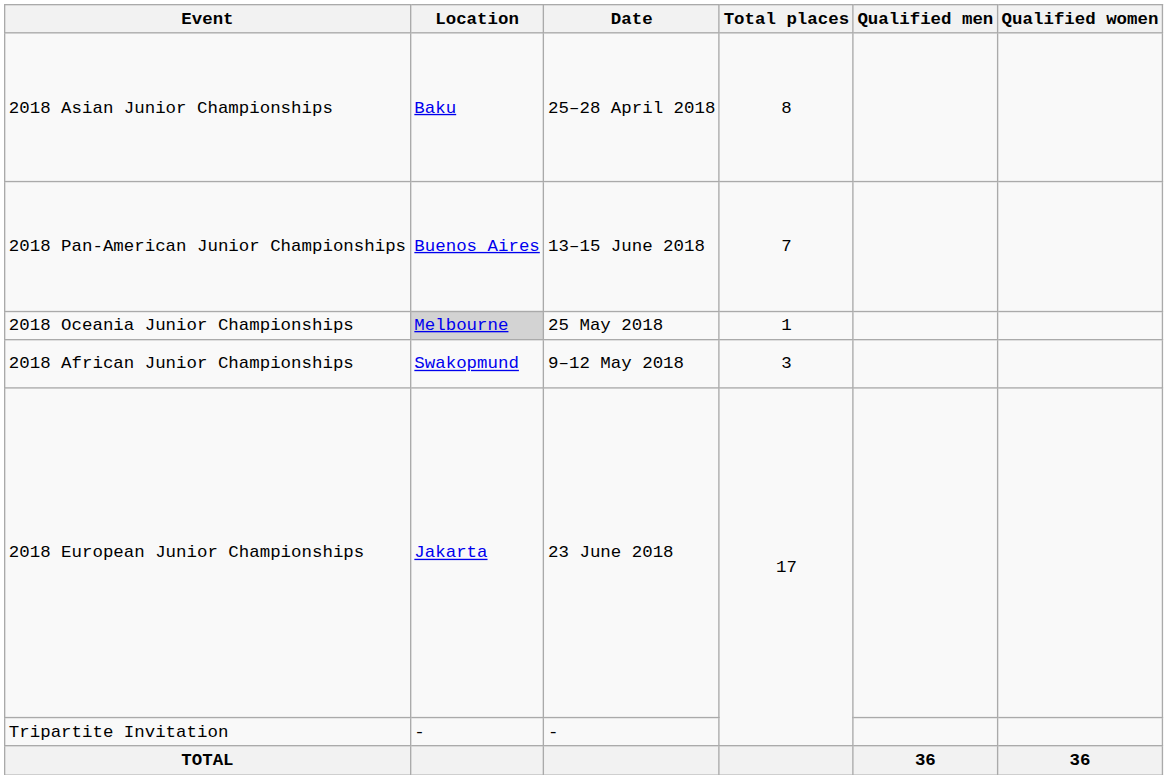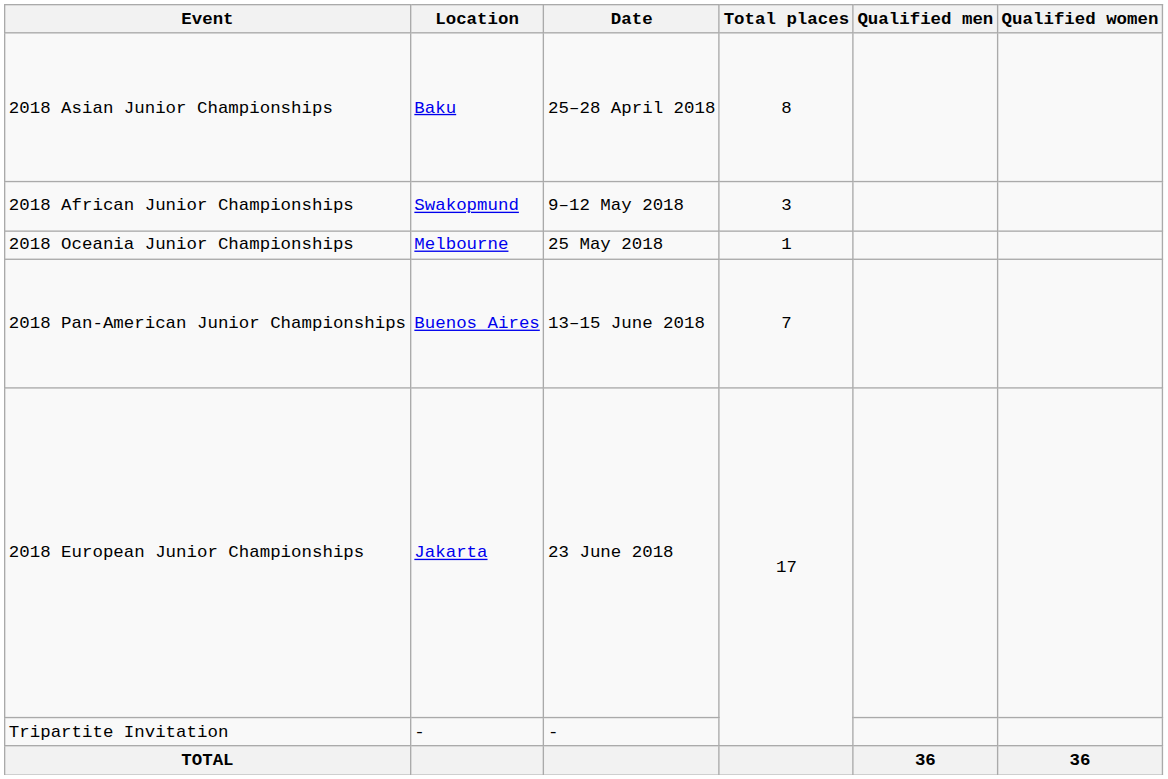rows swapped: 2018 African Junior Championships <-> 2018 Pan-American Junior Championships
2018 Oceania Junior Championships | Location: lightgrey background -> no background
